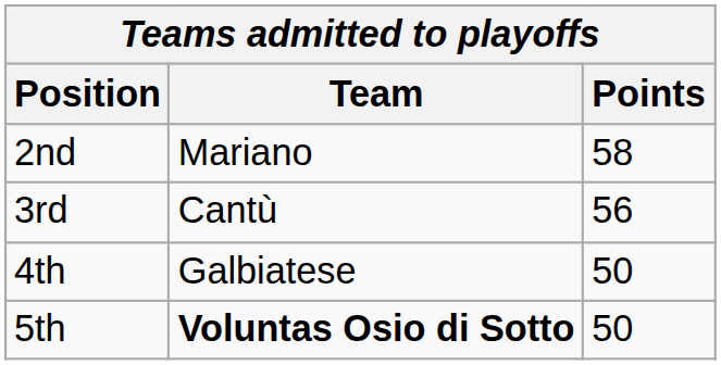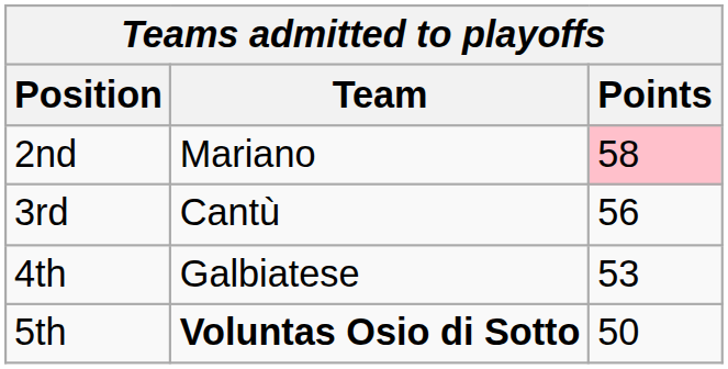2nd | Points: no background -> pink background
4th | Points: 50 -> 53
